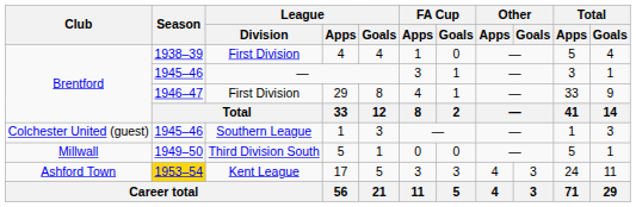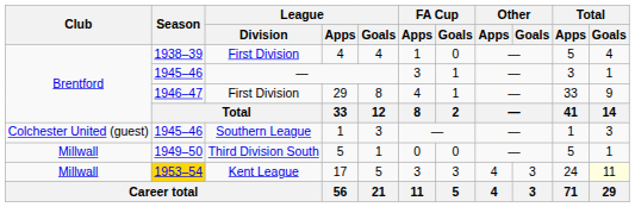17 | Club: Ashford Town -> Millwall
17 | Total / Goals: no background -> lightyellow background
